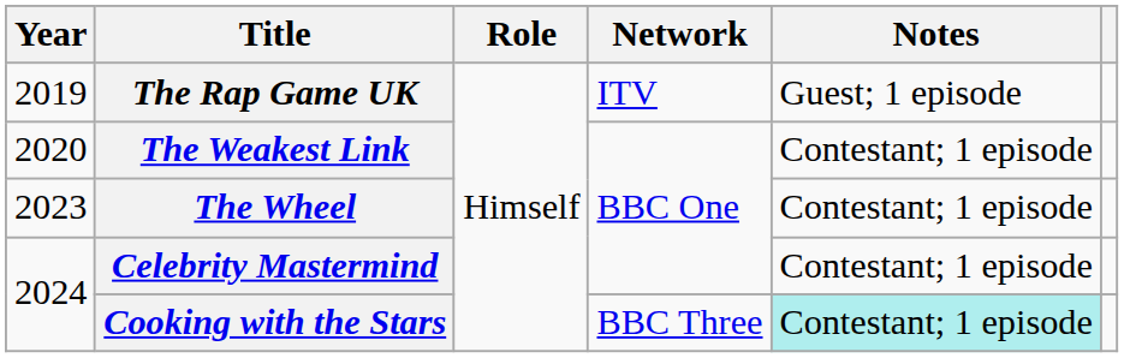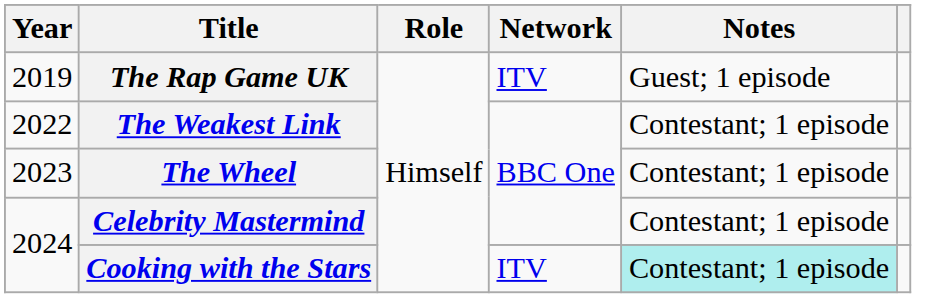The Weakest Link | Year: 2020 -> 2022
Cooking with the Stars | Network: BBC Three -> ITV
